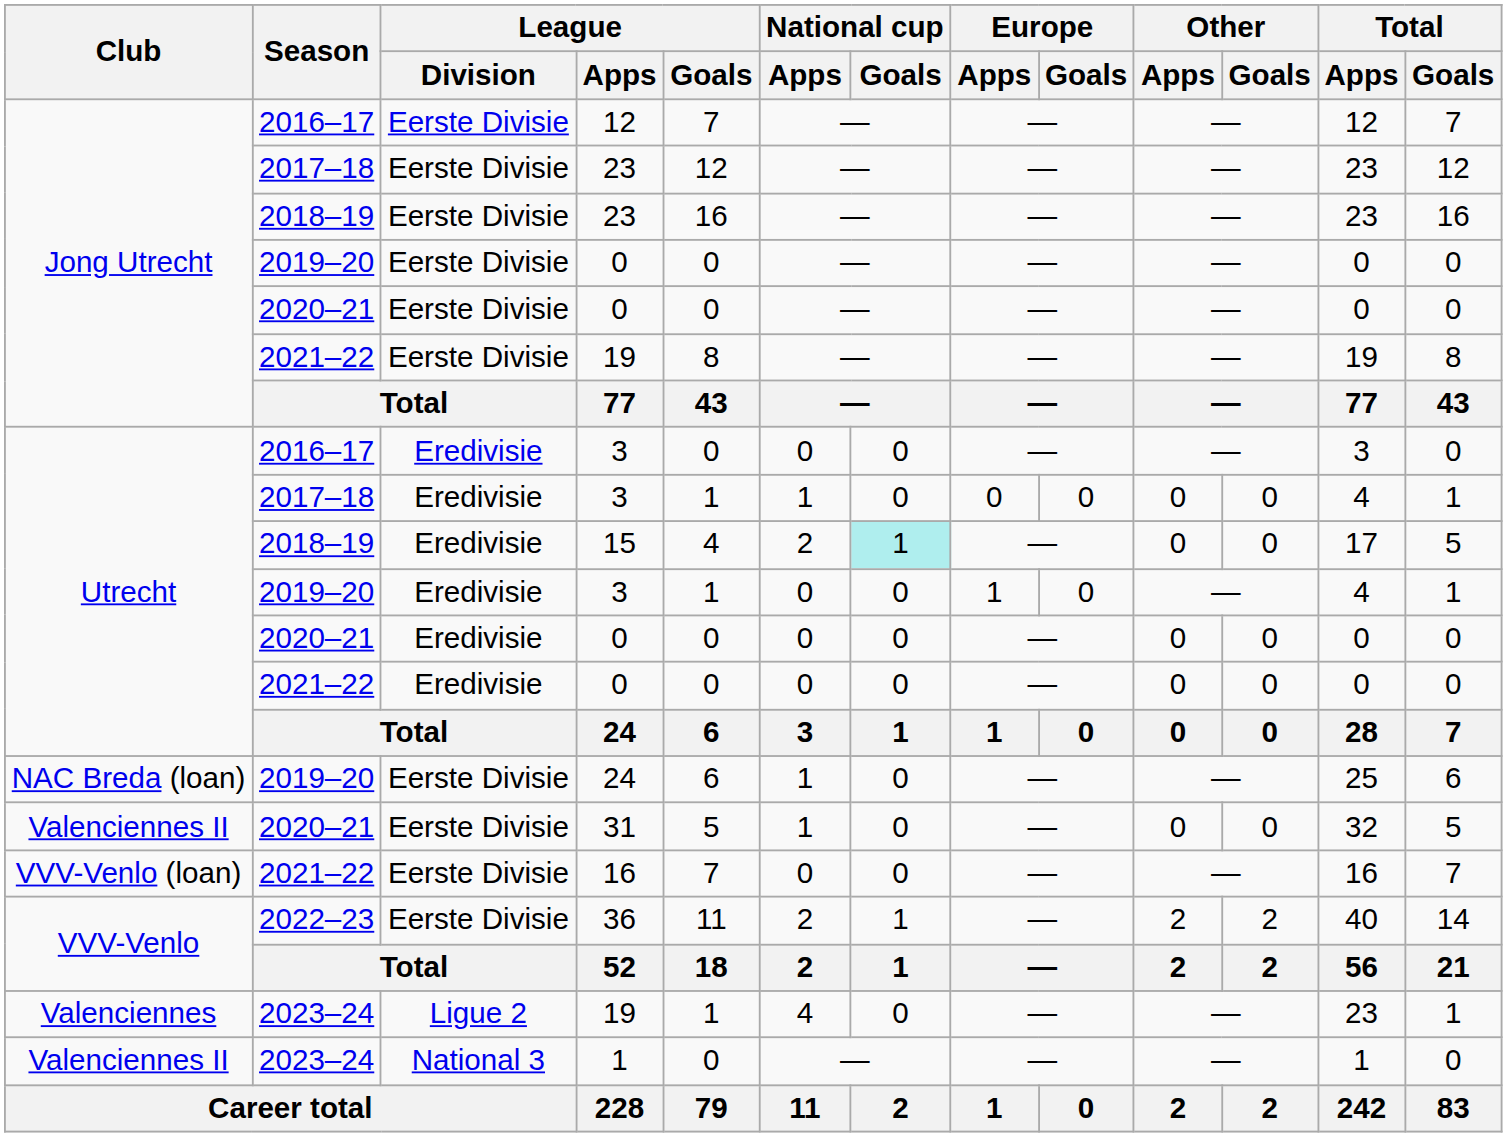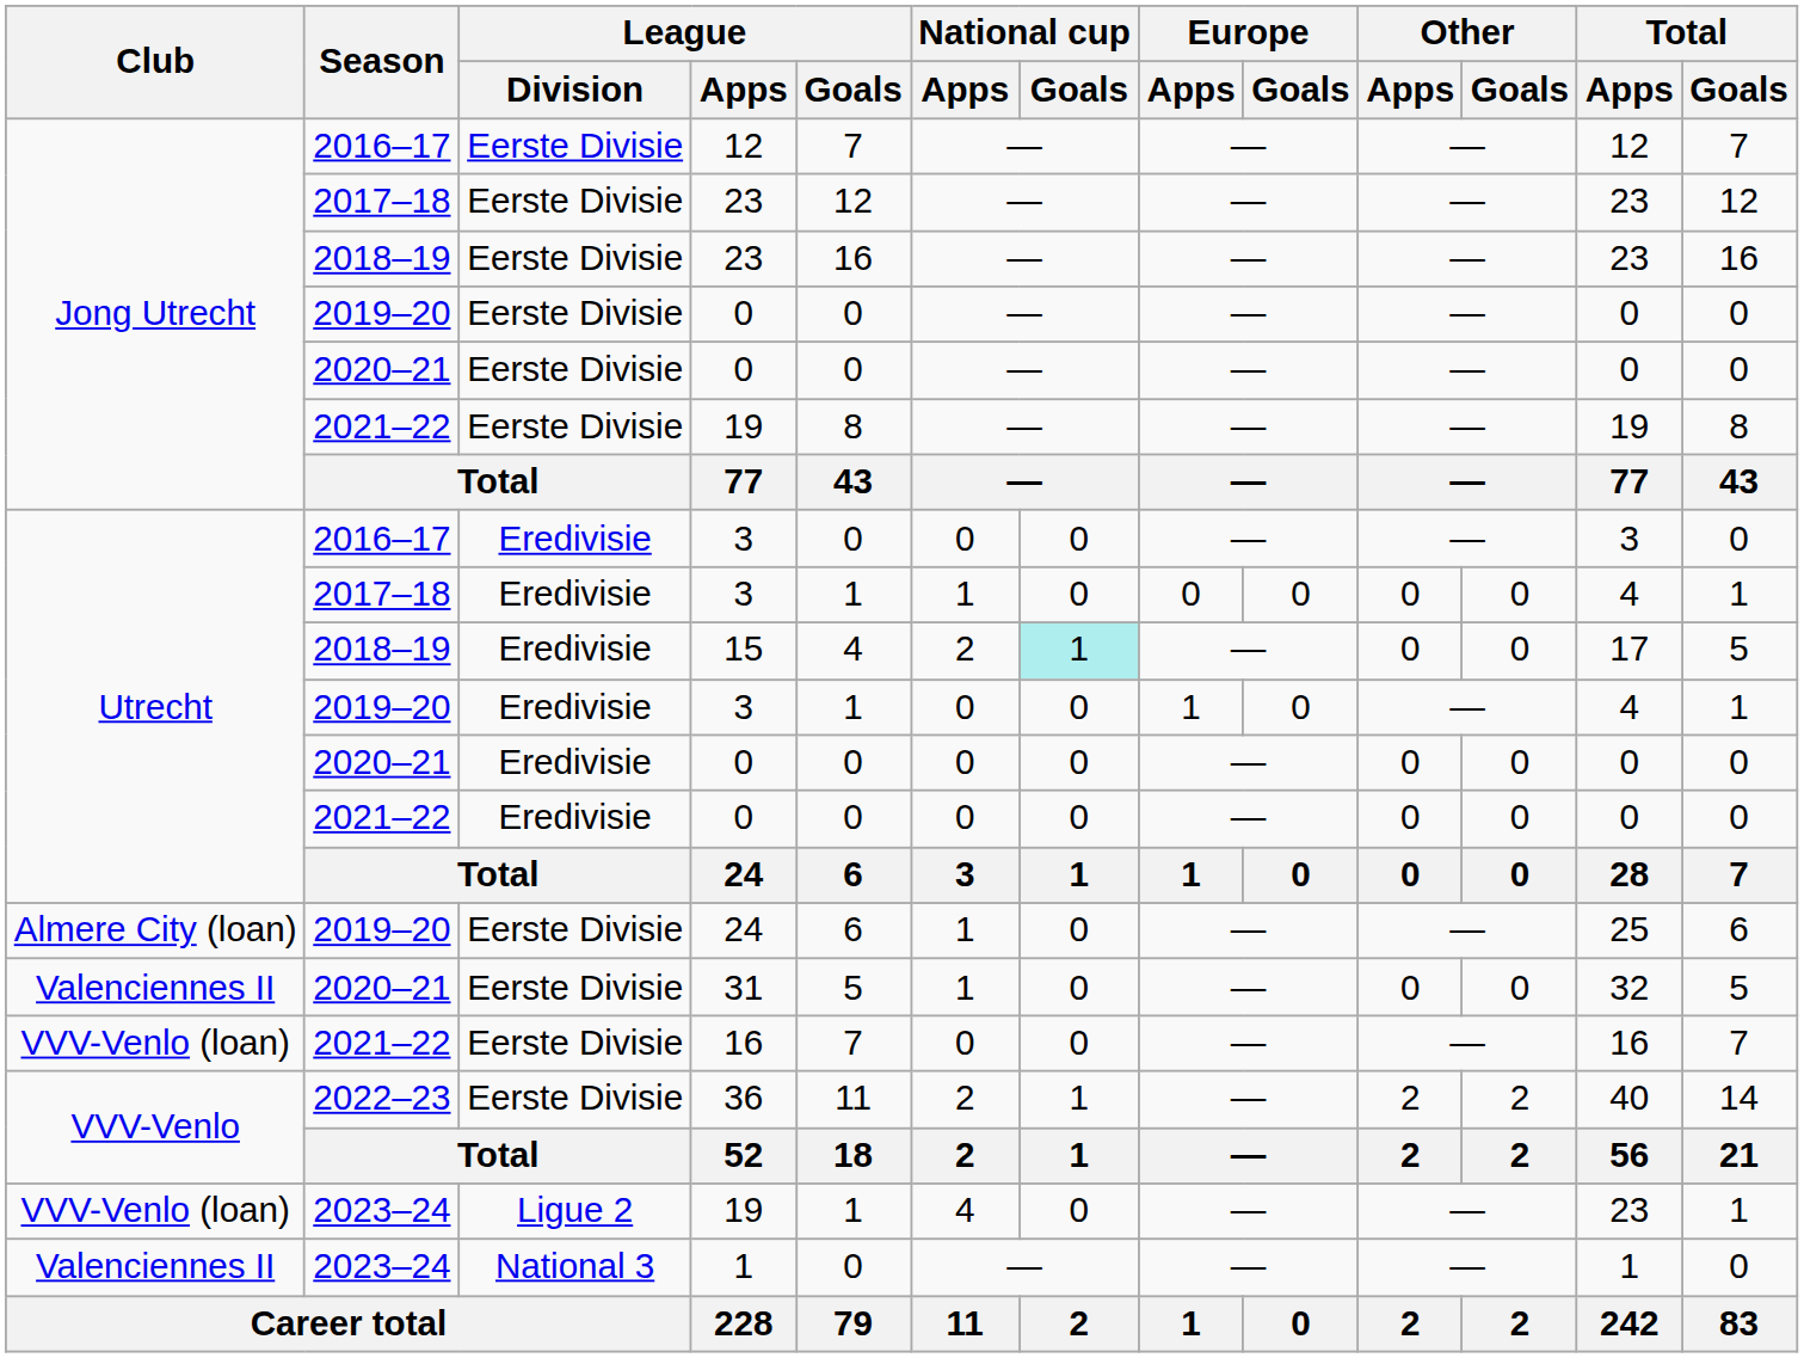2019–20 / 24 | Club: NAC Breda (loan) -> Almere City (loan)
2023–24 / 19 | Club: Valenciennes -> VVV-Venlo (loan)
